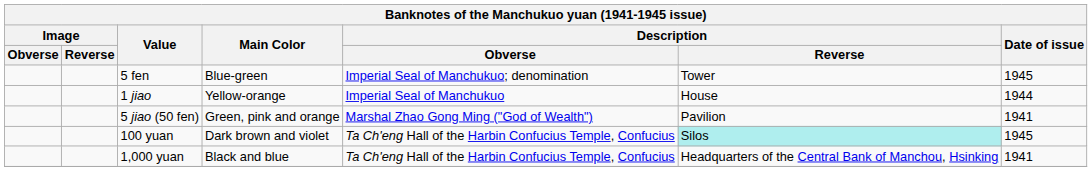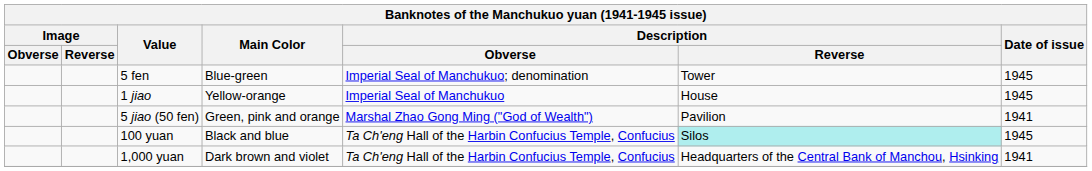1 jiao | Date of issue: 1944 -> 1945
100 yuan | Main Color: Dark brown and violet -> Black and blue
1,000 yuan | Main Color: Black and blue -> Dark brown and violet
